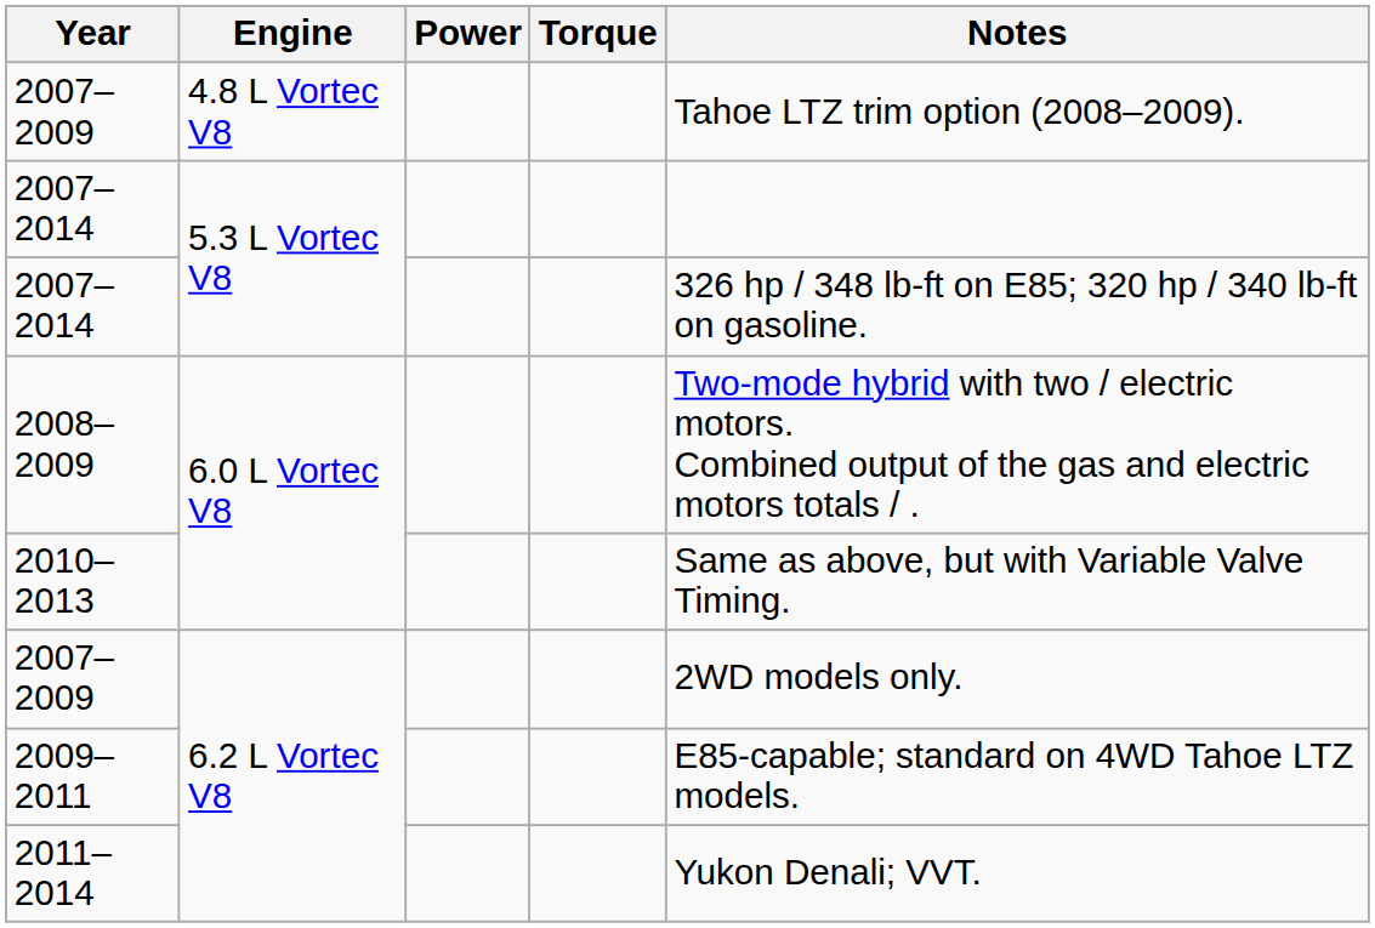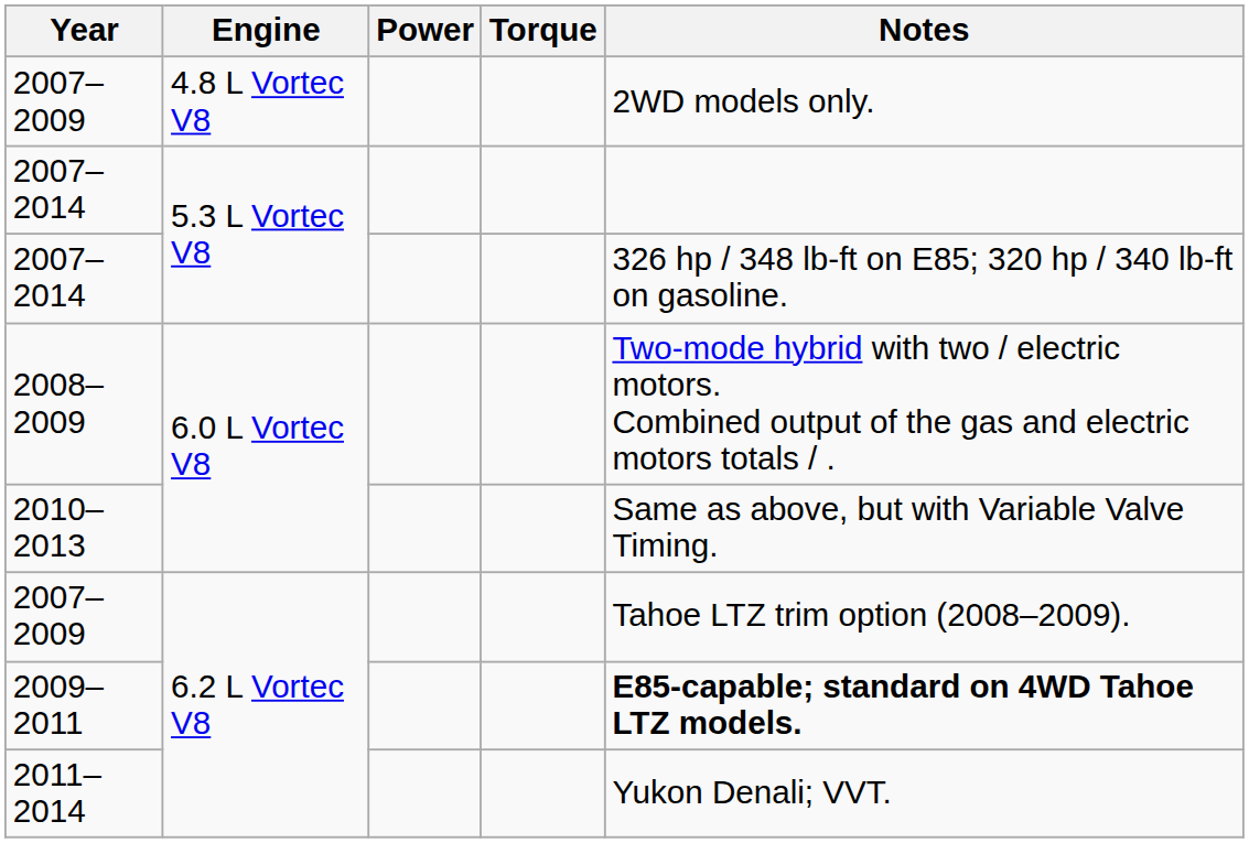2007–2009 / 4.8 L Vortec V8 | Notes: Tahoe LTZ trim option (2008–2009). -> 2WD models only.
2007–2009 / 6.2 L Vortec V8 | Notes: 2WD models only. -> Tahoe LTZ trim option (2008–2009).
2009–2011 | Notes: normal -> bold
